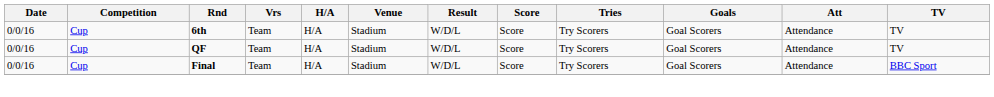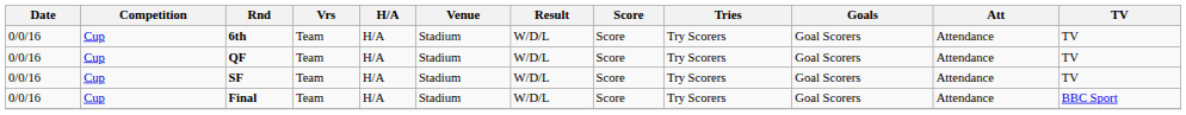+ row: 0/0/16 | Cup | SF | Team | H/A | Stadium | W/D/L | Score | Try Scorers | Goal Scorers | Attendance | TV
